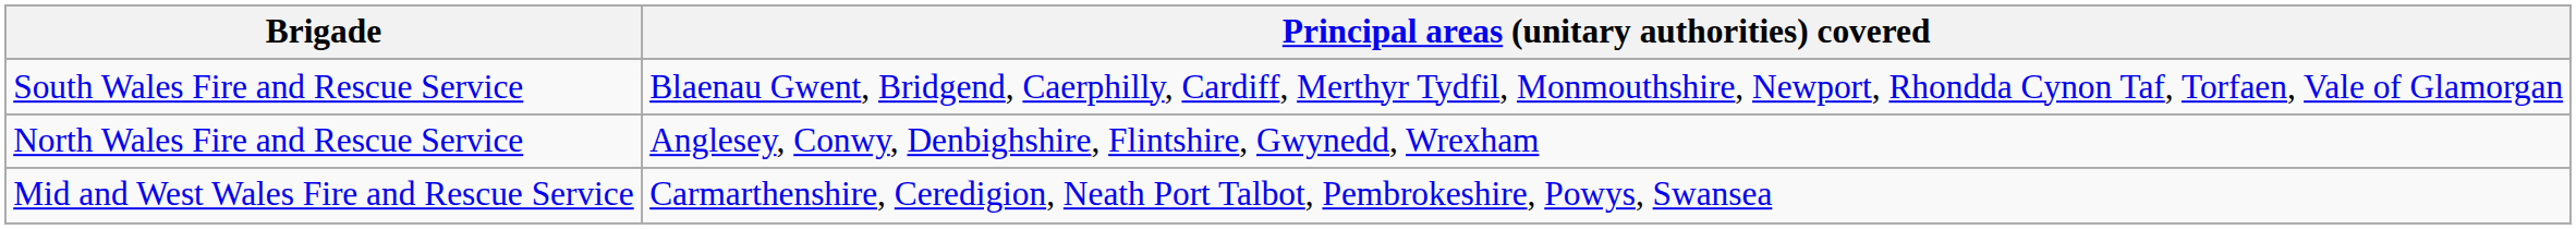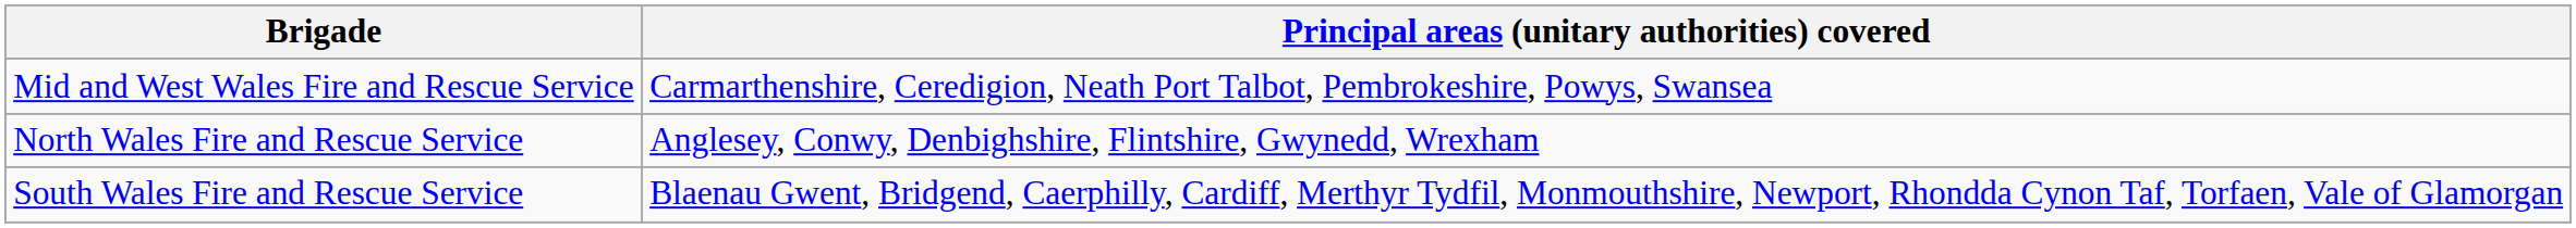rows swapped: Mid and West Wales Fire and Rescue Service <-> South Wales Fire and Rescue Service
